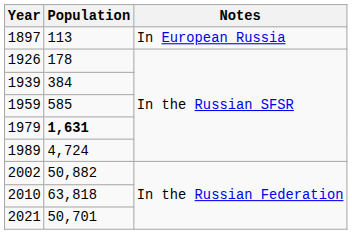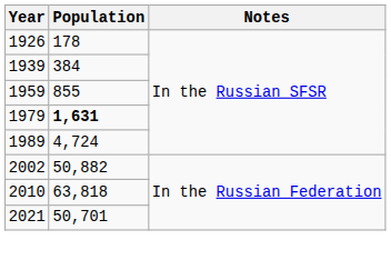- row: 1897 | 113 | In European Russia
1959 | Population: 585 -> 855
